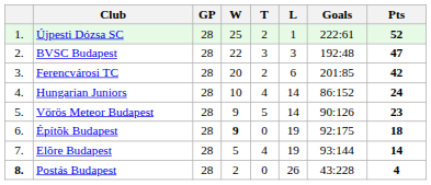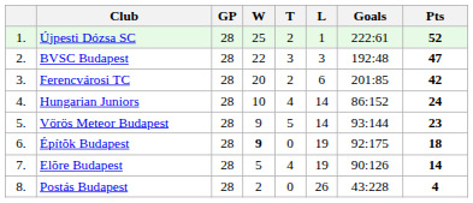Vörös Meteor Budapest | Goals: 90:126 -> 93:144
Elõre Budapest | Goals: 93:144 -> 90:126
Postás Budapest | column 1: bold -> normal
